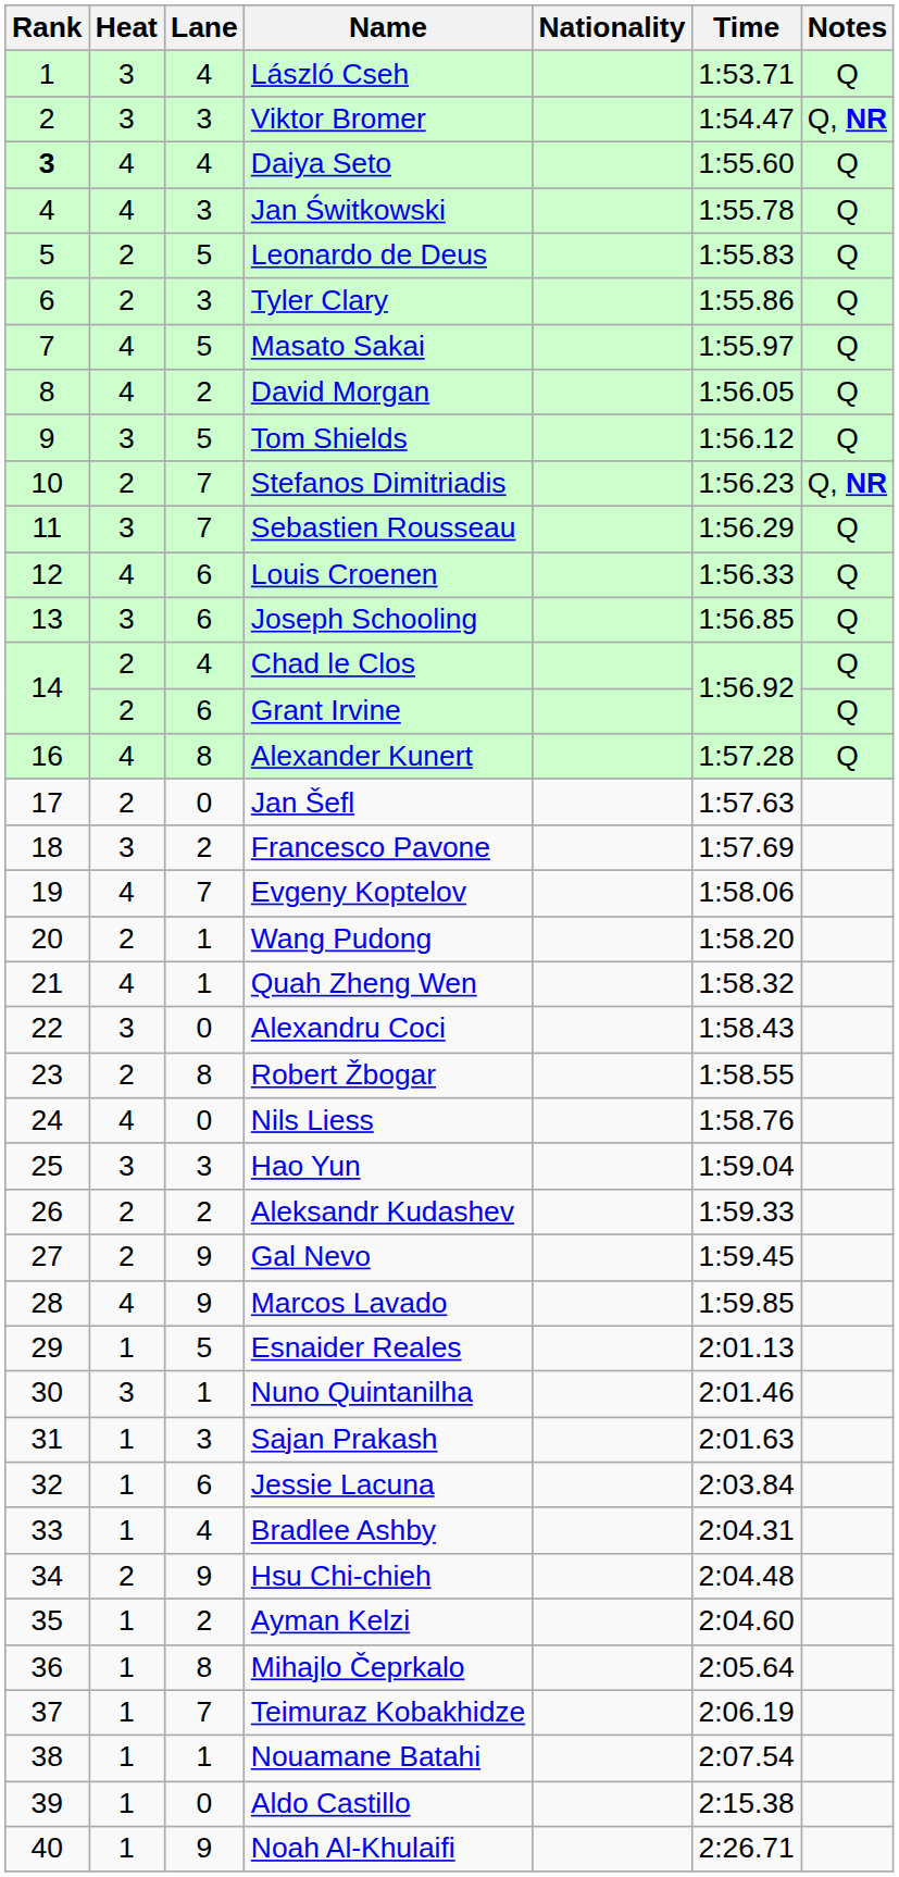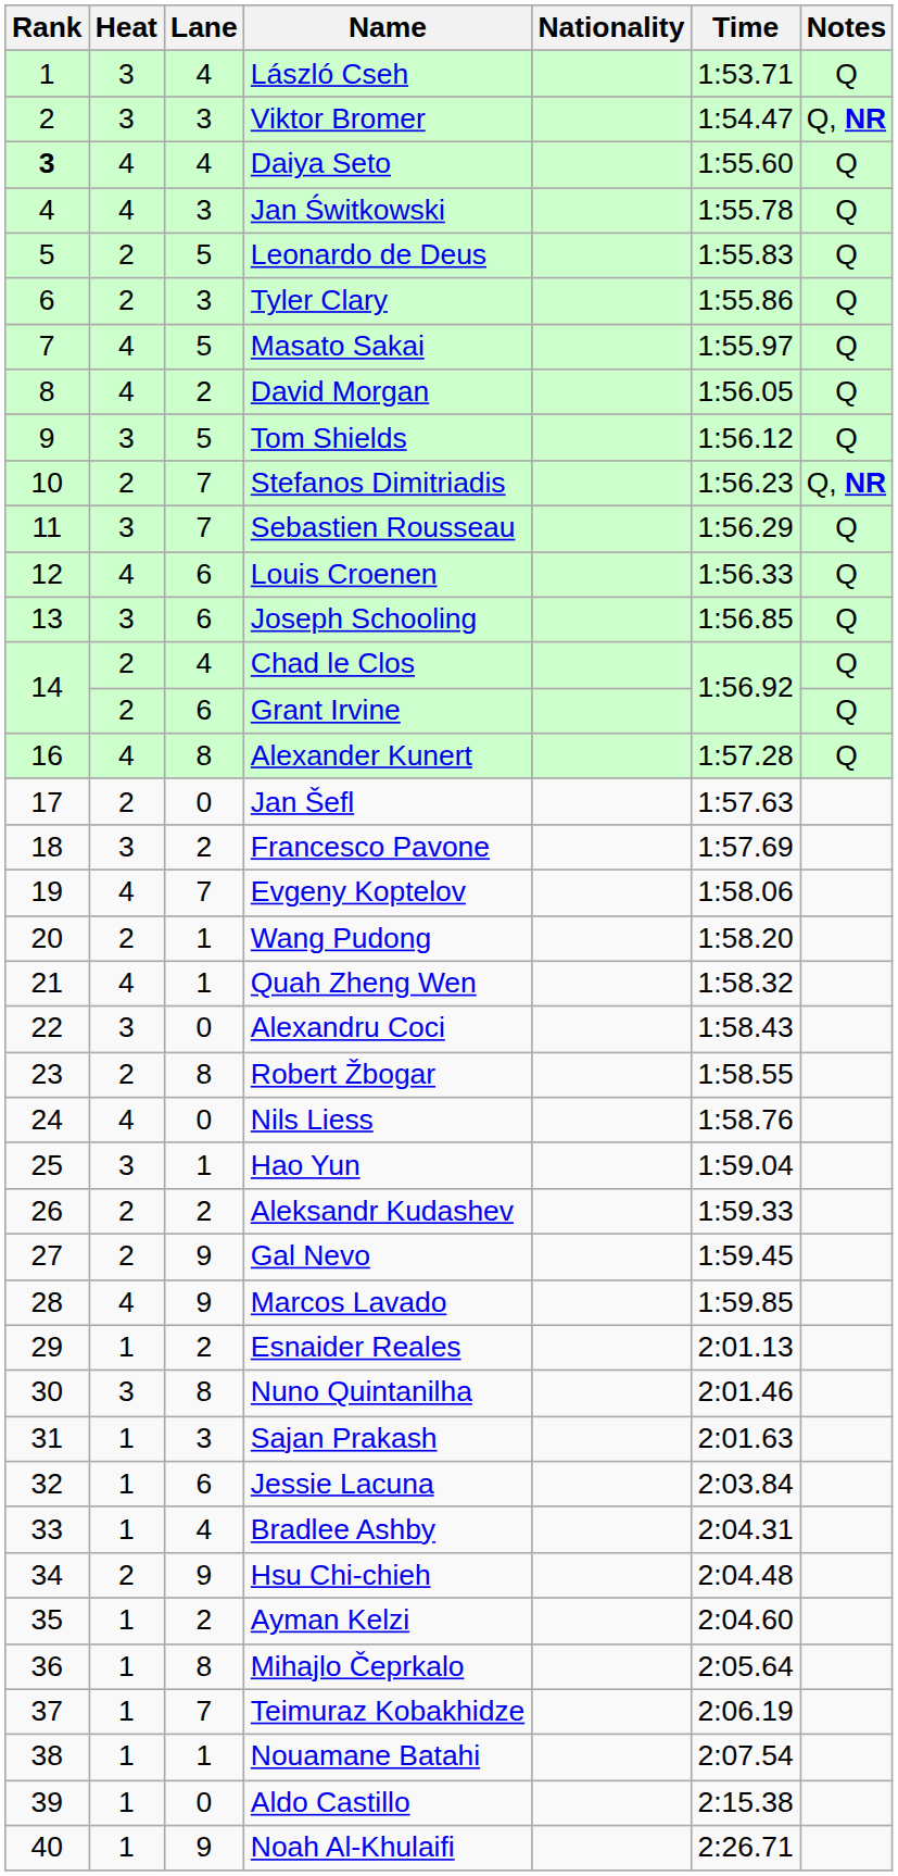Hao Yun | Lane: 3 -> 1
Esnaider Reales | Lane: 5 -> 2
Nuno Quintanilha | Lane: 1 -> 8
